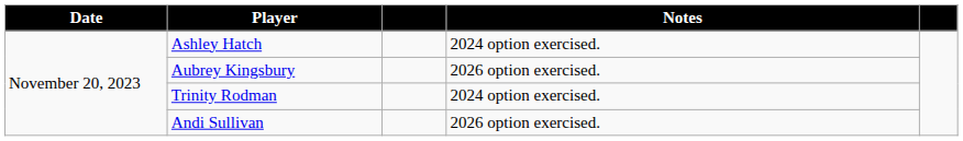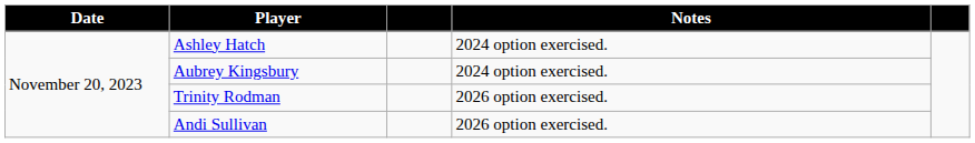Aubrey Kingsbury | Notes: 2026 option exercised. -> 2024 option exercised.
Trinity Rodman | Notes: 2024 option exercised. -> 2026 option exercised.
